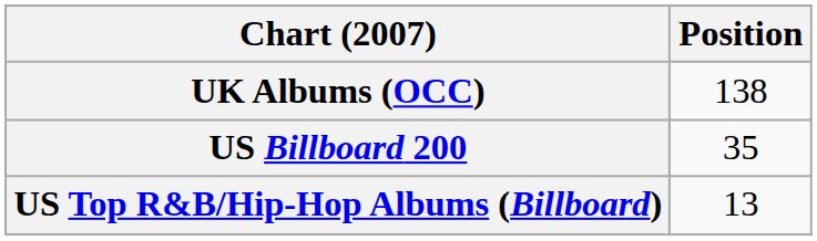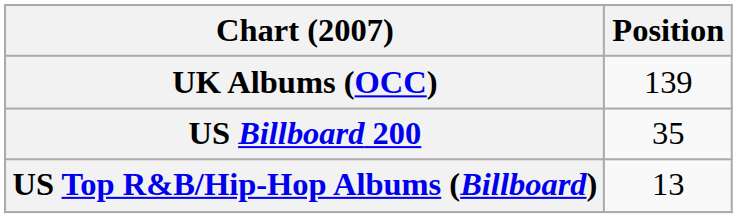UK Albums (OCC) | Position: 138 -> 139
